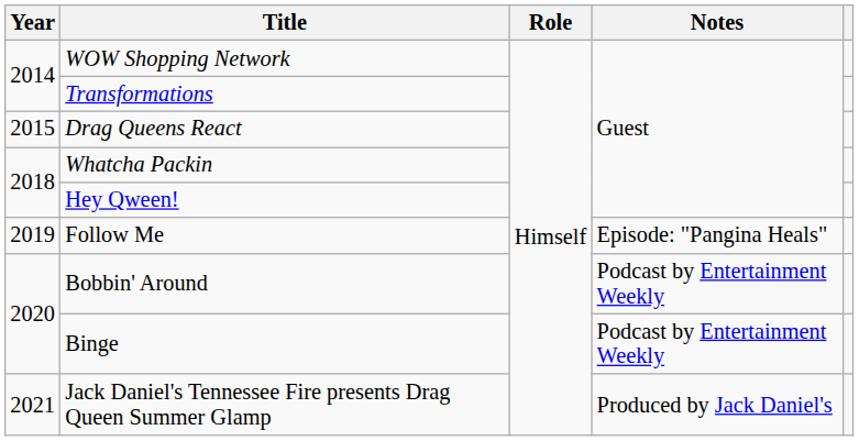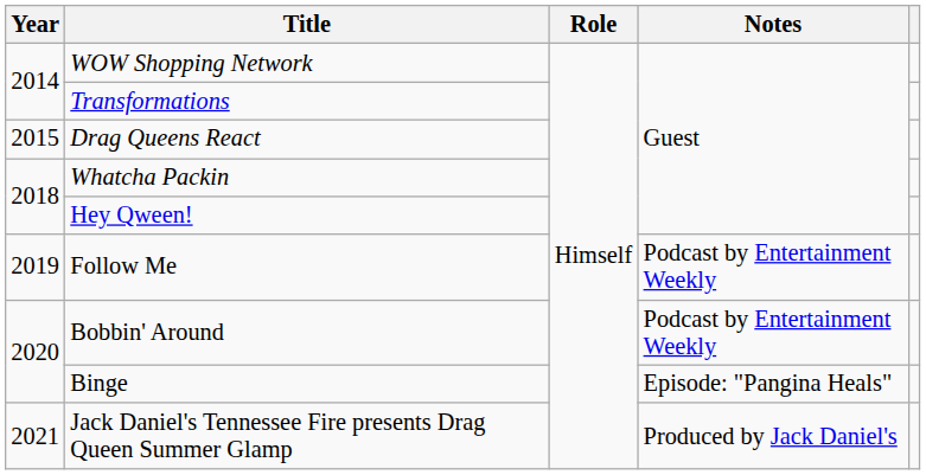Follow Me | Notes: Episode: "Pangina Heals" -> Podcast by Entertainment Weekly
Binge | Notes: Podcast by Entertainment Weekly -> Episode: "Pangina Heals"
